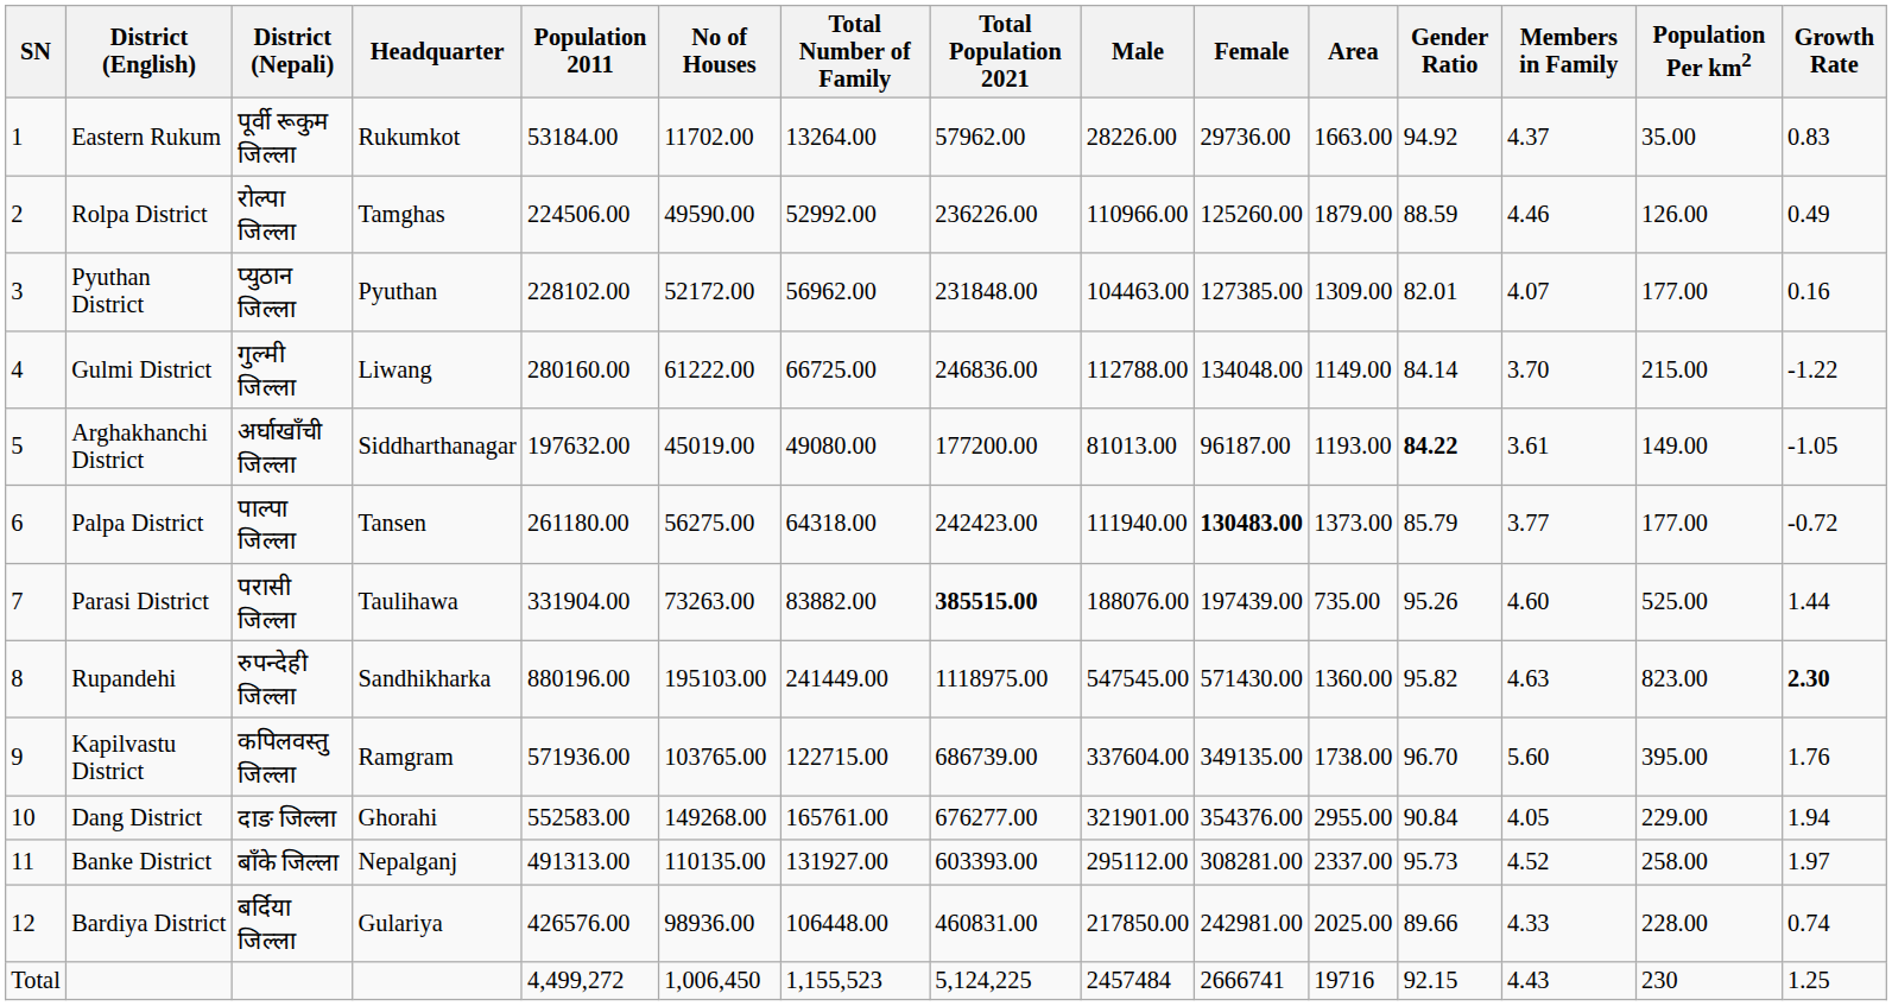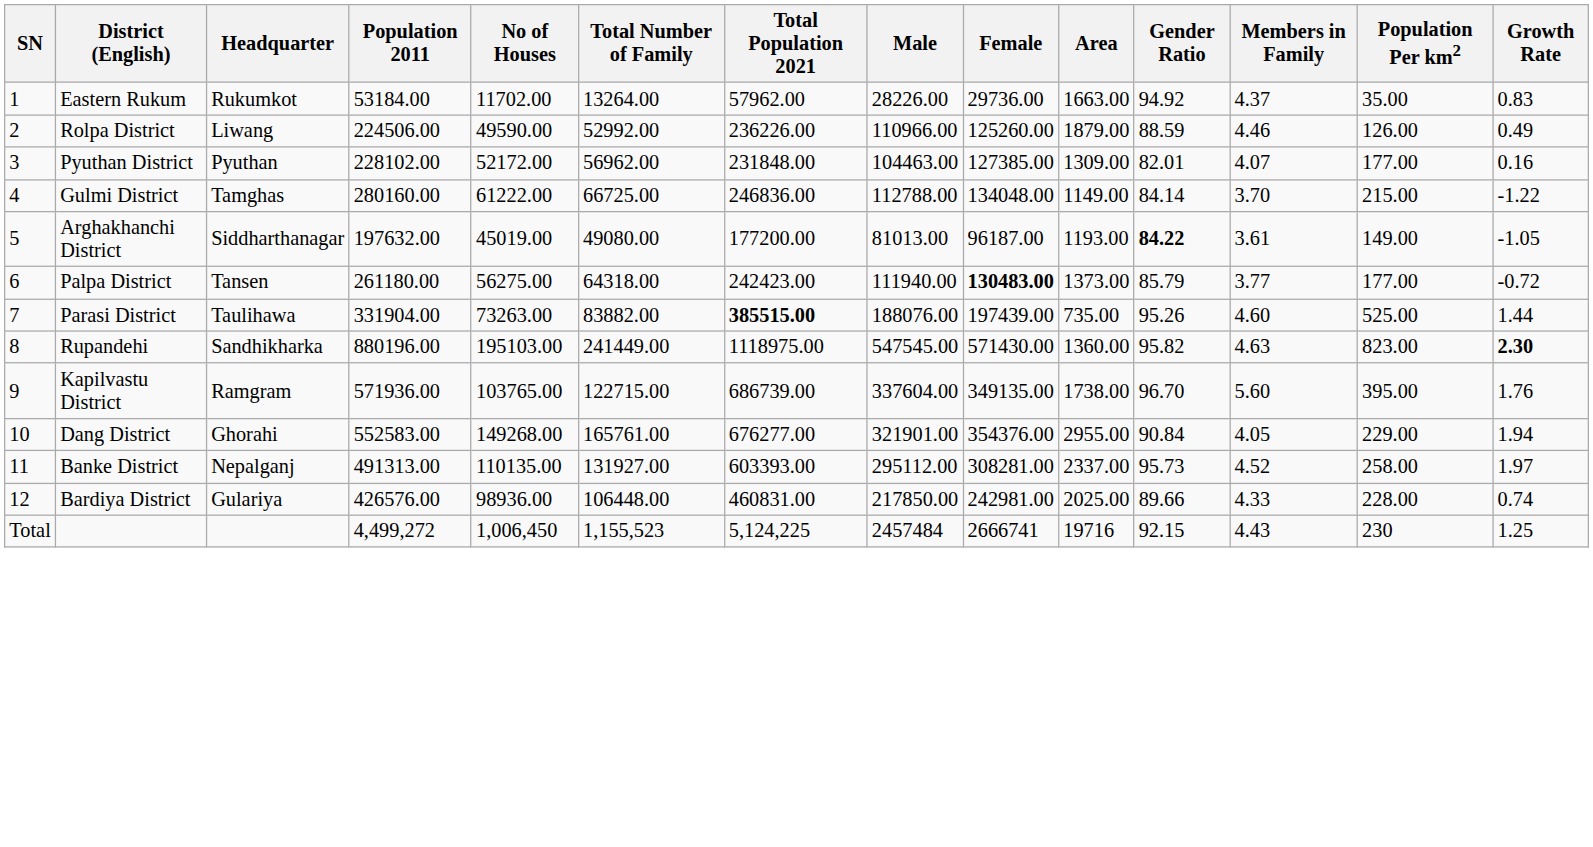- column: District (Nepali) | पूर्वी रूकुम जिल्ला | रोल्पा जिल्ला | प्युठान जिल्ला | गुल्मी जिल्ला | अर्घाखाँची जिल्ला | पाल्पा जिल्ला | परासी जिल्ला | रुपन्देही जिल्ला | कपिलवस्तु जिल्ला | दाङ जिल्ला | बाँके जिल्ला | बर्दिया जिल्ला
Rolpa District | Headquarter: Tamghas -> Liwang
Gulmi District | Headquarter: Liwang -> Tamghas
